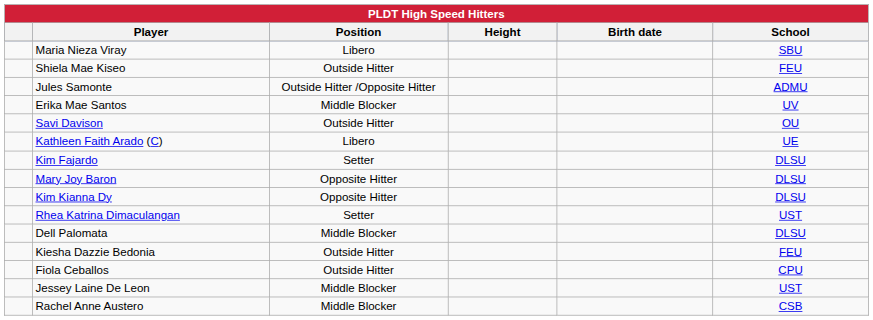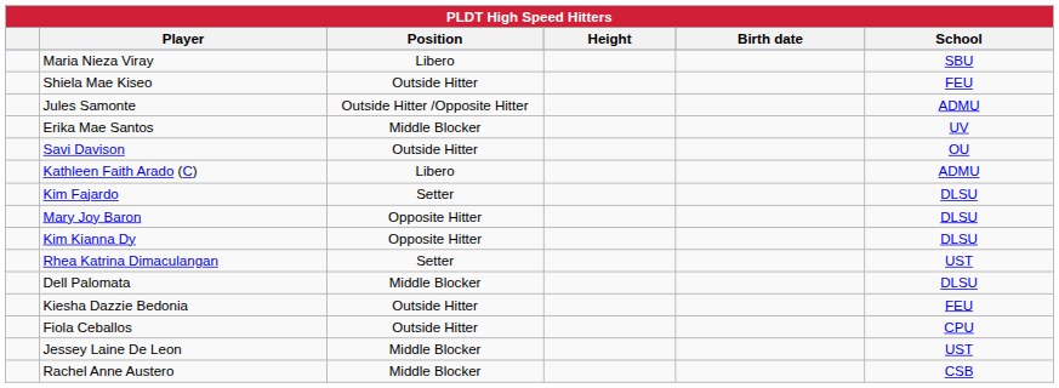Kathleen Faith Arado (C) | School: UE -> ADMU
